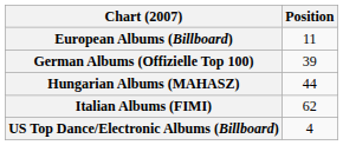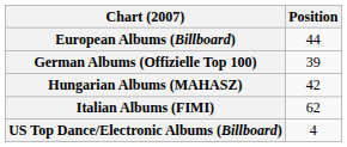European Albums (Billboard) | Position: 11 -> 44
Hungarian Albums (MAHASZ) | Position: 44 -> 42
